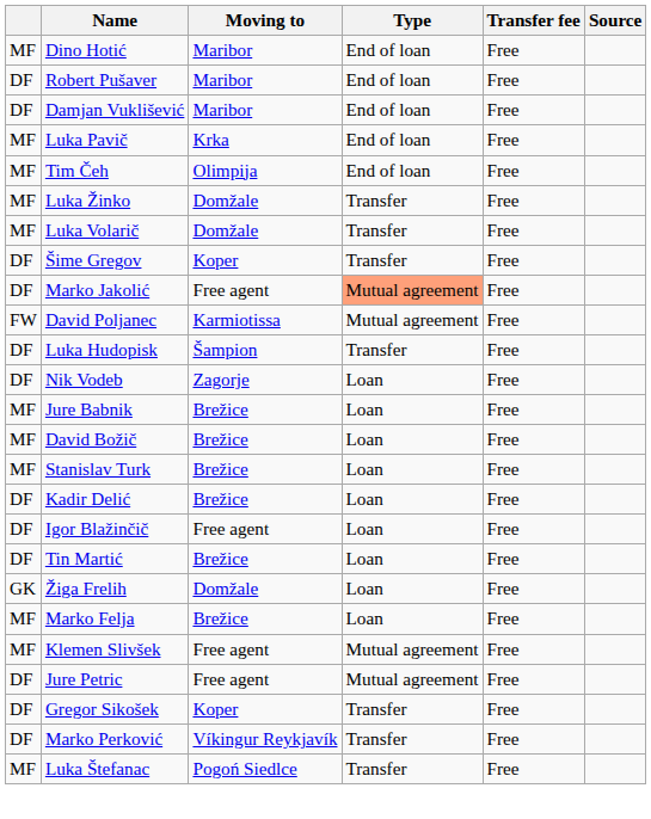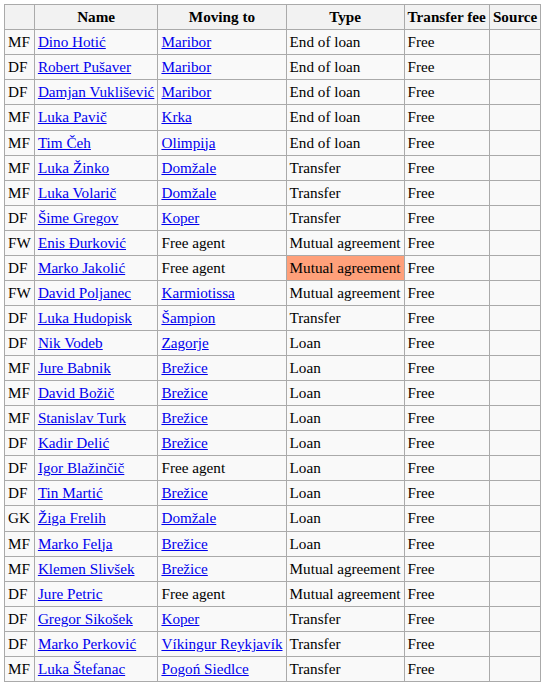+ row: FW | Enis Đurković | Free agent | Mutual agreement | Free
Klemen Slivšek | Moving to: Free agent -> Brežice
